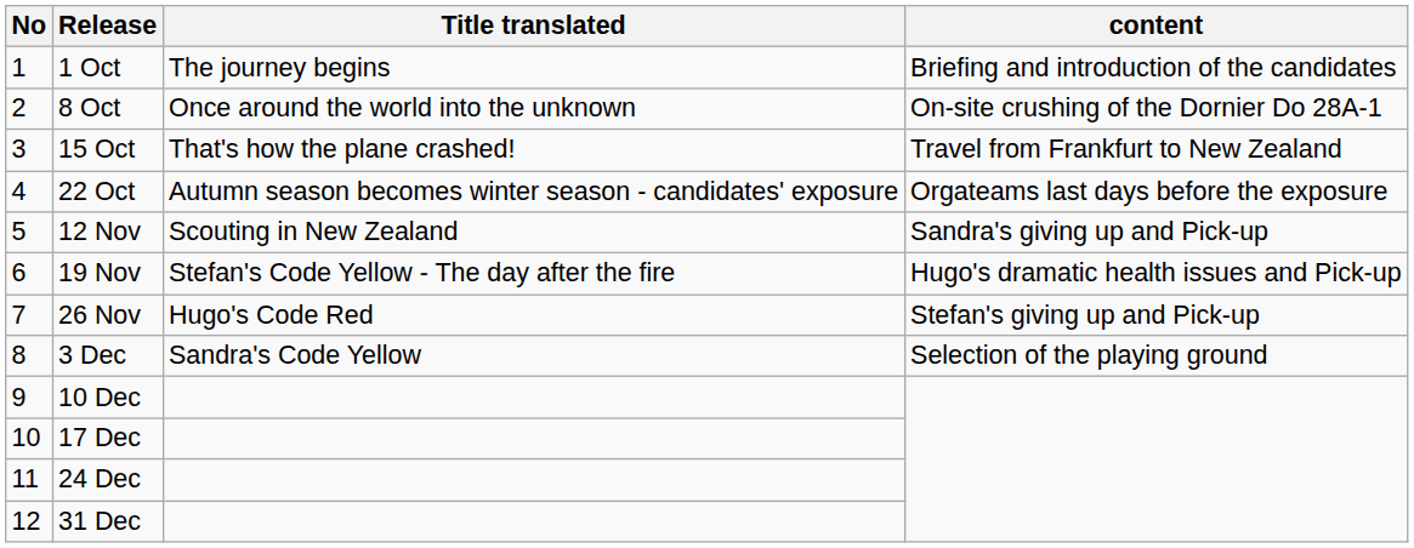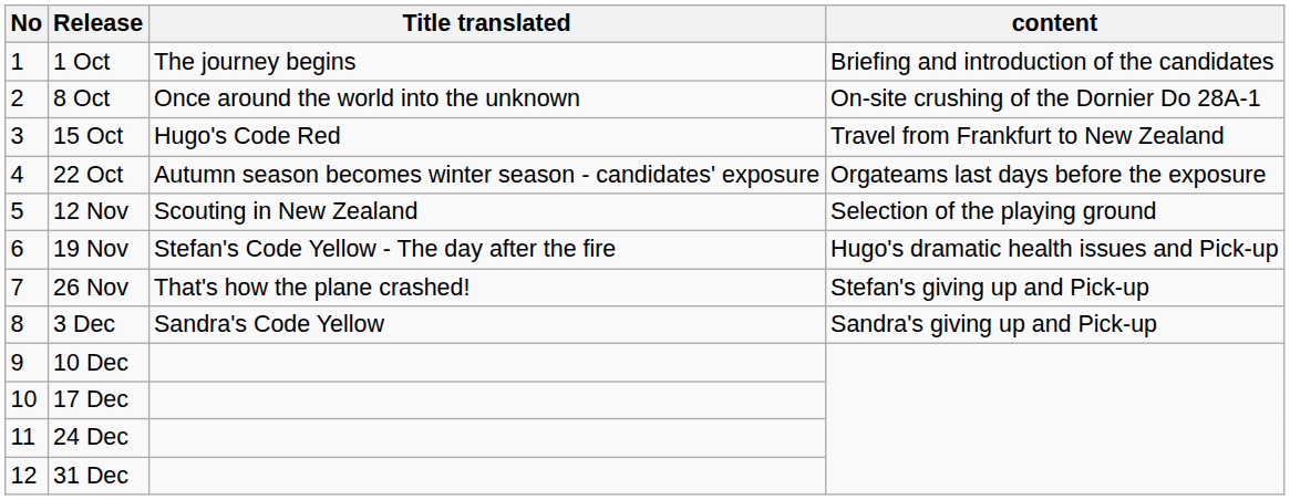15 Oct | Title translated: That's how the plane crashed! -> Hugo's Code Red
12 Nov | content: Sandra's giving up and Pick-up -> Selection of the playing ground
26 Nov | Title translated: Hugo's Code Red -> That's how the plane crashed!
3 Dec | content: Selection of the playing ground -> Sandra's giving up and Pick-up
